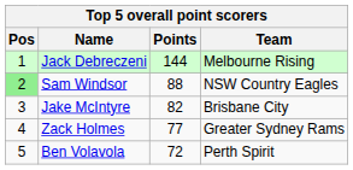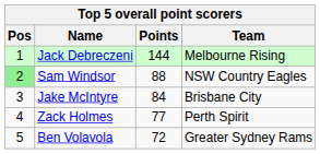Jake McIntyre | Points: 82 -> 84
Zack Holmes | Team: Greater Sydney Rams -> Perth Spirit
Ben Volavola | Team: Perth Spirit -> Greater Sydney Rams
